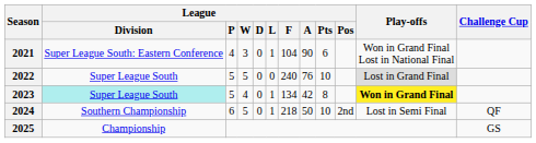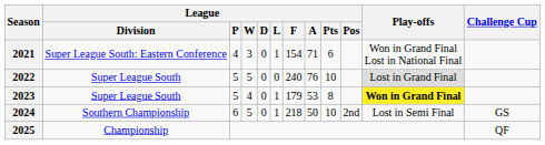2021 | League / F: 104 -> 154
2021 | League / A: 90 -> 71
2023 | League / Division: paleturquoise background -> no background
2023 | League / F: 134 -> 179
2023 | League / A: 42 -> 53
2024 | Challenge Cup: QF -> GS
2025 | Challenge Cup: GS -> QF
